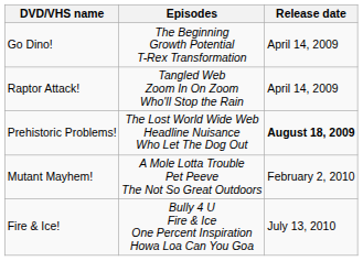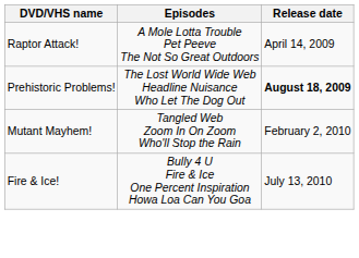- row: Go Dino! | The Beginning Growth Potential T-Rex Transformation | April 14, 2009
Raptor Attack! | Episodes: Tangled Web Zoom In On Zoom Who'll Stop the Rain -> A Mole Lotta Trouble Pet Peeve The Not So Great Outdoors
Mutant Mayhem! | Episodes: A Mole Lotta Trouble Pet Peeve The Not So Great Outdoors -> Tangled Web Zoom In On Zoom Who'll Stop the Rain
